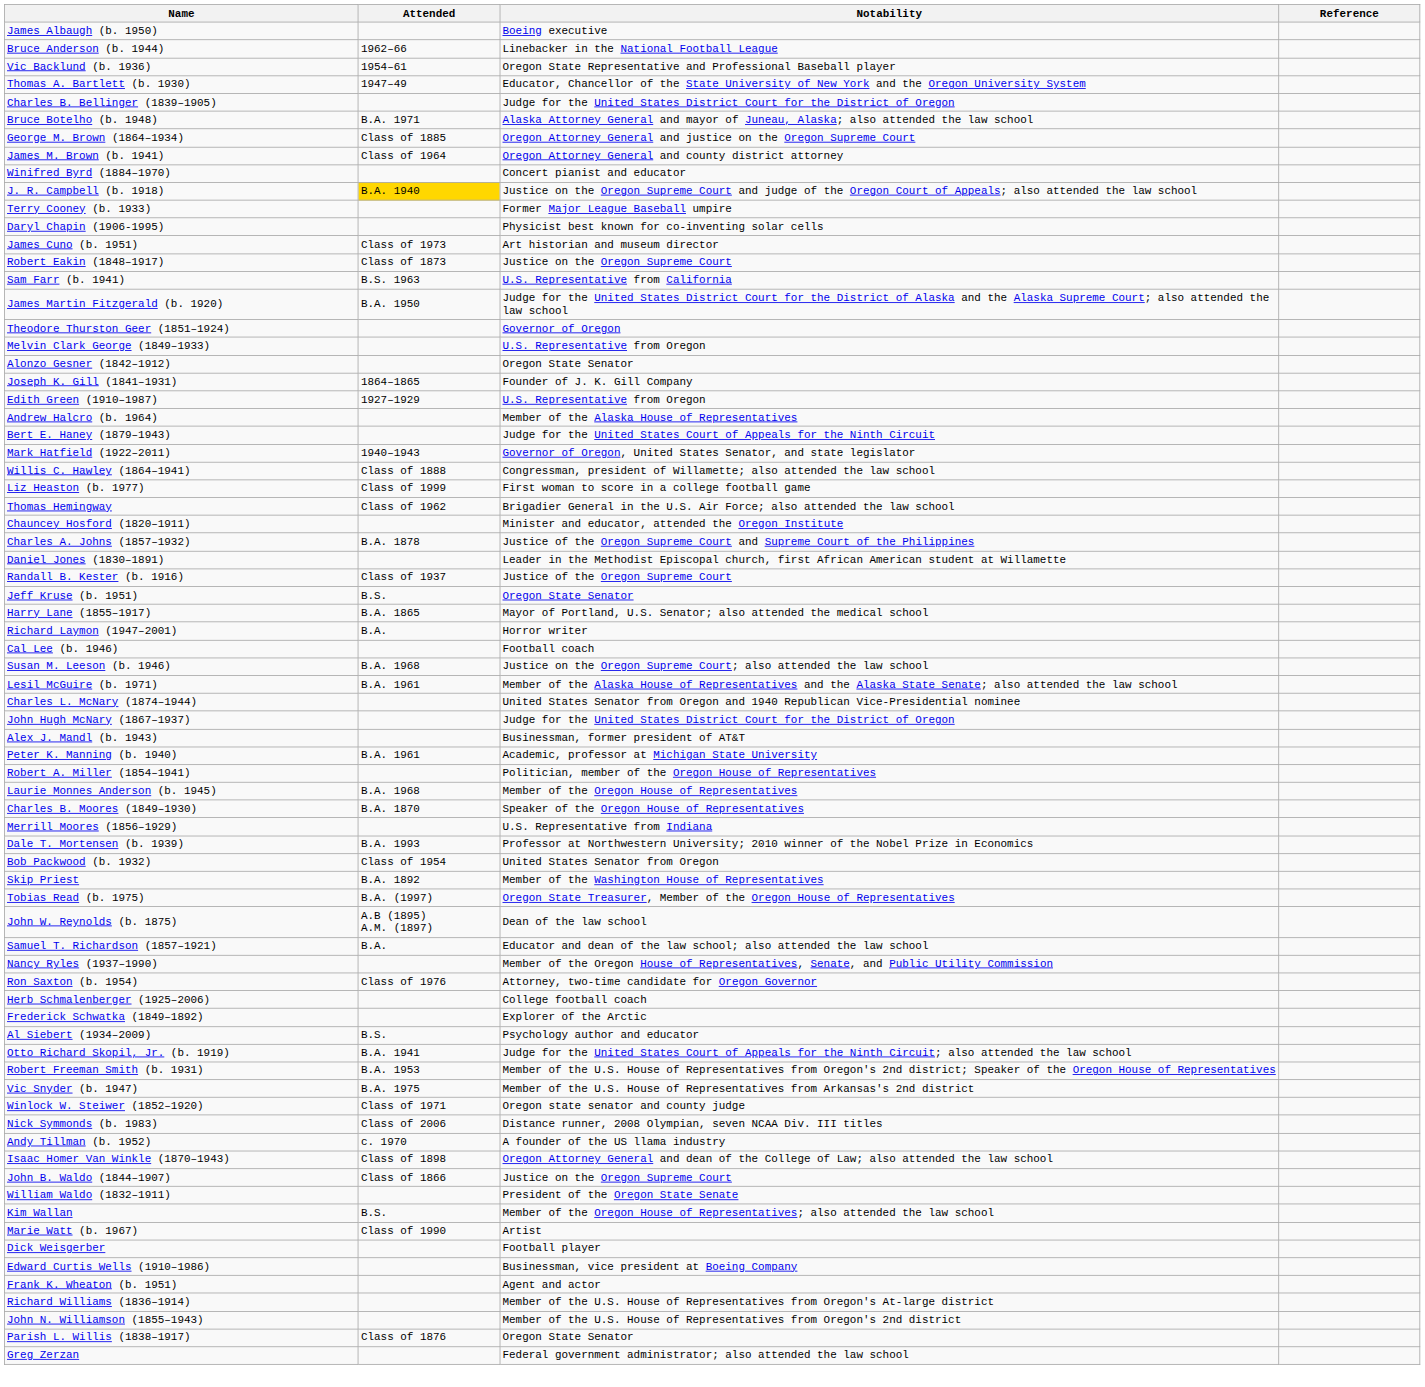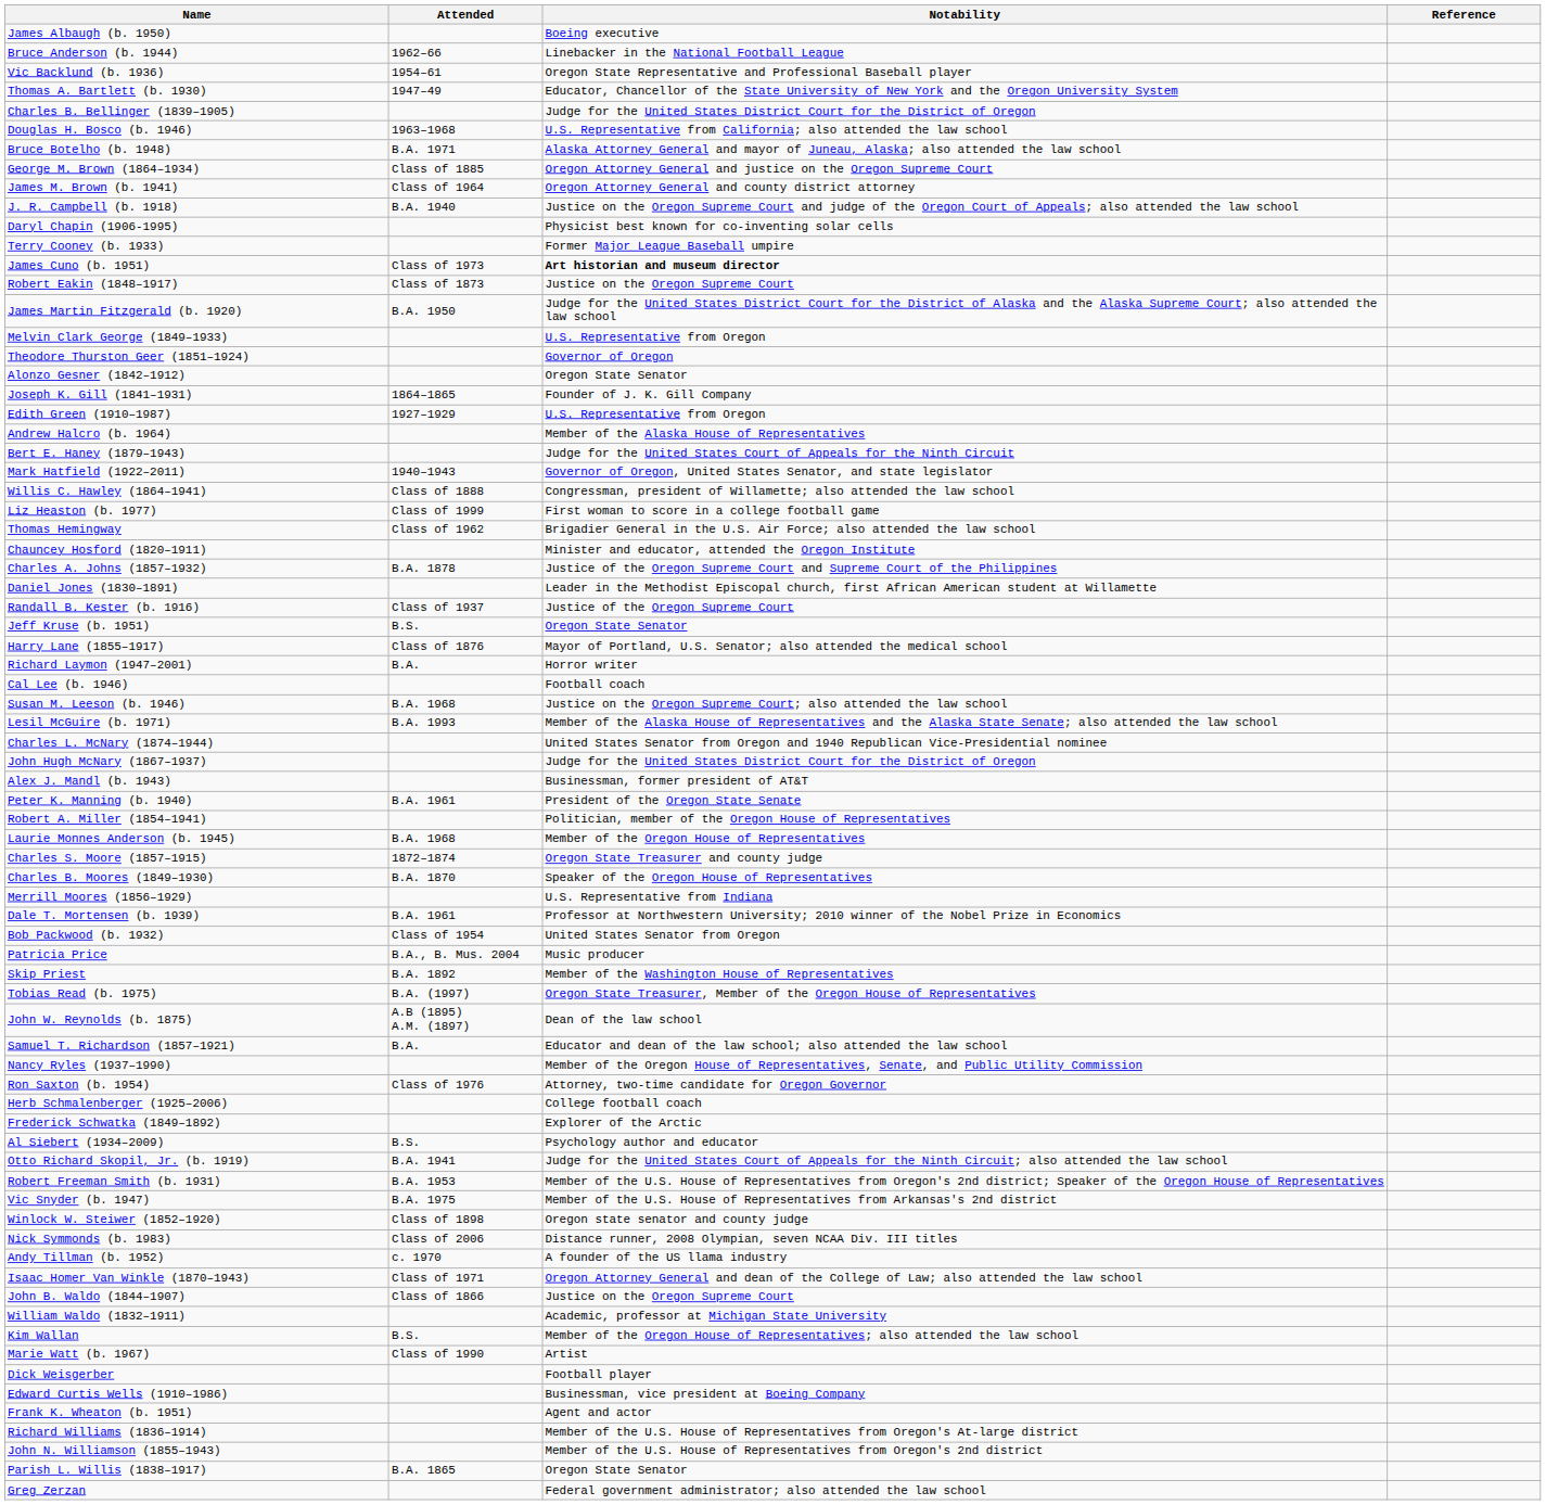+ row: Douglas H. Bosco (b. 1946) | 1963–1968 | U.S. Representative from California; also attended the law school
- row: Winifred Byrd (1884–1970) | Concert pianist and educator
J. R. Campbell (b. 1918) | Attended: gold background -> no background
rows swapped: Daryl Chapin (1906-1995) <-> Terry Cooney (b. 1933)
James Cuno (b. 1951) | Notability: normal -> bold
- row: Sam Farr (b. 1941) | B.S. 1963 | U.S. Representative from California
rows swapped: Theodore Thurston Geer (1851–1924) <-> Melvin Clark George (1849–1933)
Harry Lane (1855–1917) | Attended: B.A. 1865 -> Class of 1876
Lesil McGuire (b. 1971) | Attended: B.A. 1961 -> B.A. 1993
Peter K. Manning (b. 1940) | Notability: Academic, professor at Michigan State University -> President of the Oregon State Senate
+ row: Charles S. Moore (1857–1915) | 1872–1874 | Oregon State Treasurer and county judge
Dale T. Mortensen (b. 1939) | Attended: B.A. 1993 -> B.A. 1961
+ row: Patricia Price | B.A., B. Mus. 2004 | Music producer
Winlock W. Steiwer (1852–1920) | Attended: Class of 1971 -> Class of 1898
Isaac Homer Van Winkle (1870–1943) | Attended: Class of 1898 -> Class of 1971
William Waldo (1832–1911) | Notability: President of the Oregon State Senate -> Academic, professor at Michigan State University
Parish L. Willis (1838–1917) | Attended: Class of 1876 -> B.A. 1865
